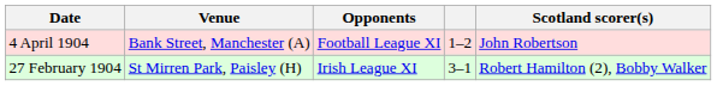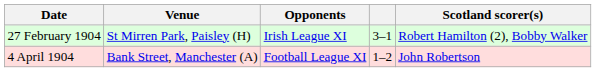rows swapped: 27 February 1904 <-> 4 April 1904
